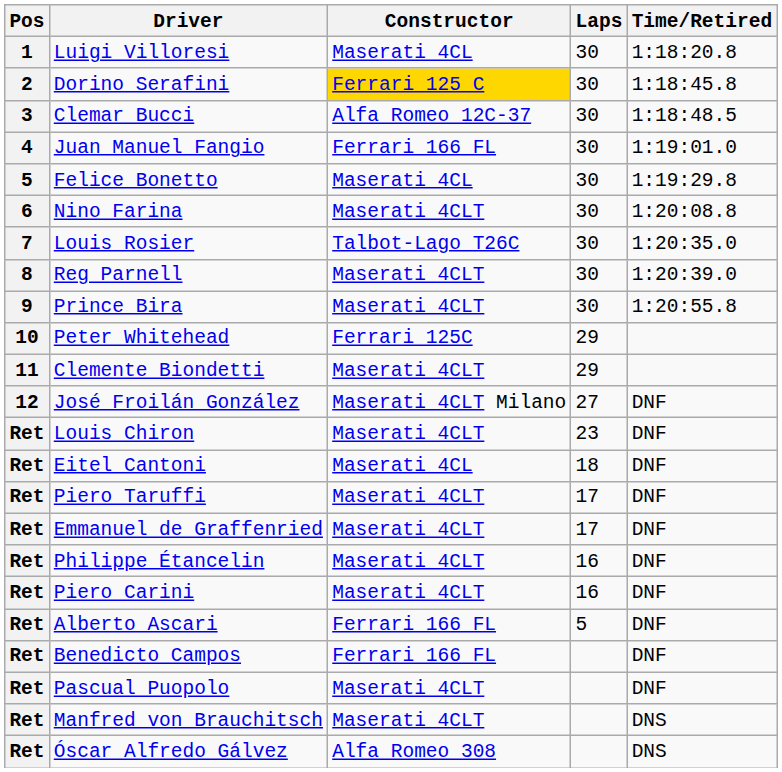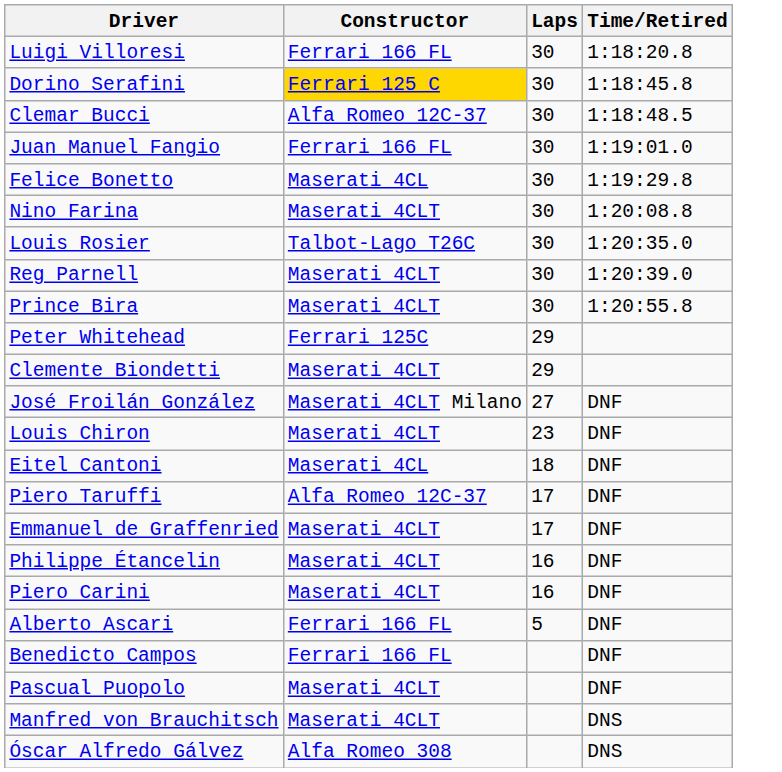- column: Pos | 1 | 2 | 3 | 4 | 5 | 6 | 7 | 8 | 9 | 10 | 11 | 12 | Ret | Ret | Ret | Ret | Ret | Ret | Ret | Ret | Ret | Ret | Ret
Luigi Villoresi | Constructor: Maserati 4CL -> Ferrari 166 FL
Piero Taruffi | Constructor: Maserati 4CLT -> Alfa Romeo 12C-37
